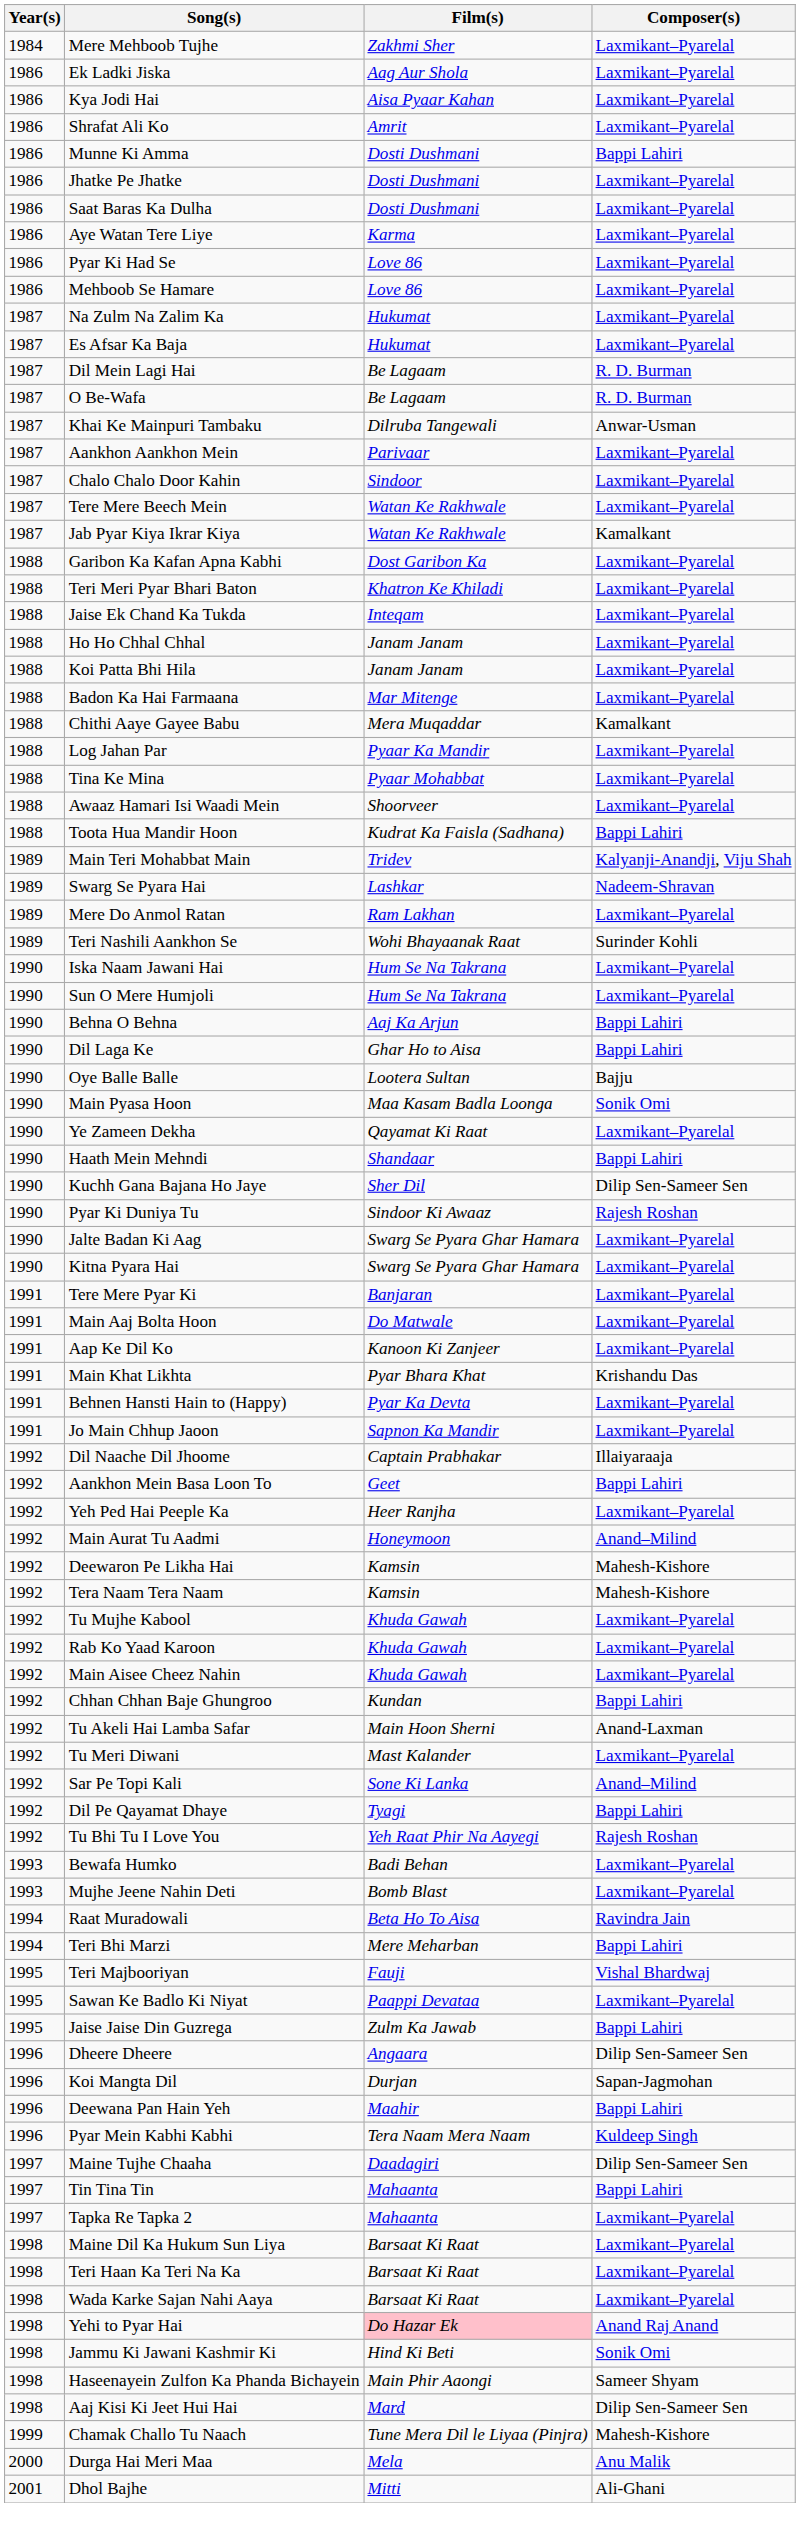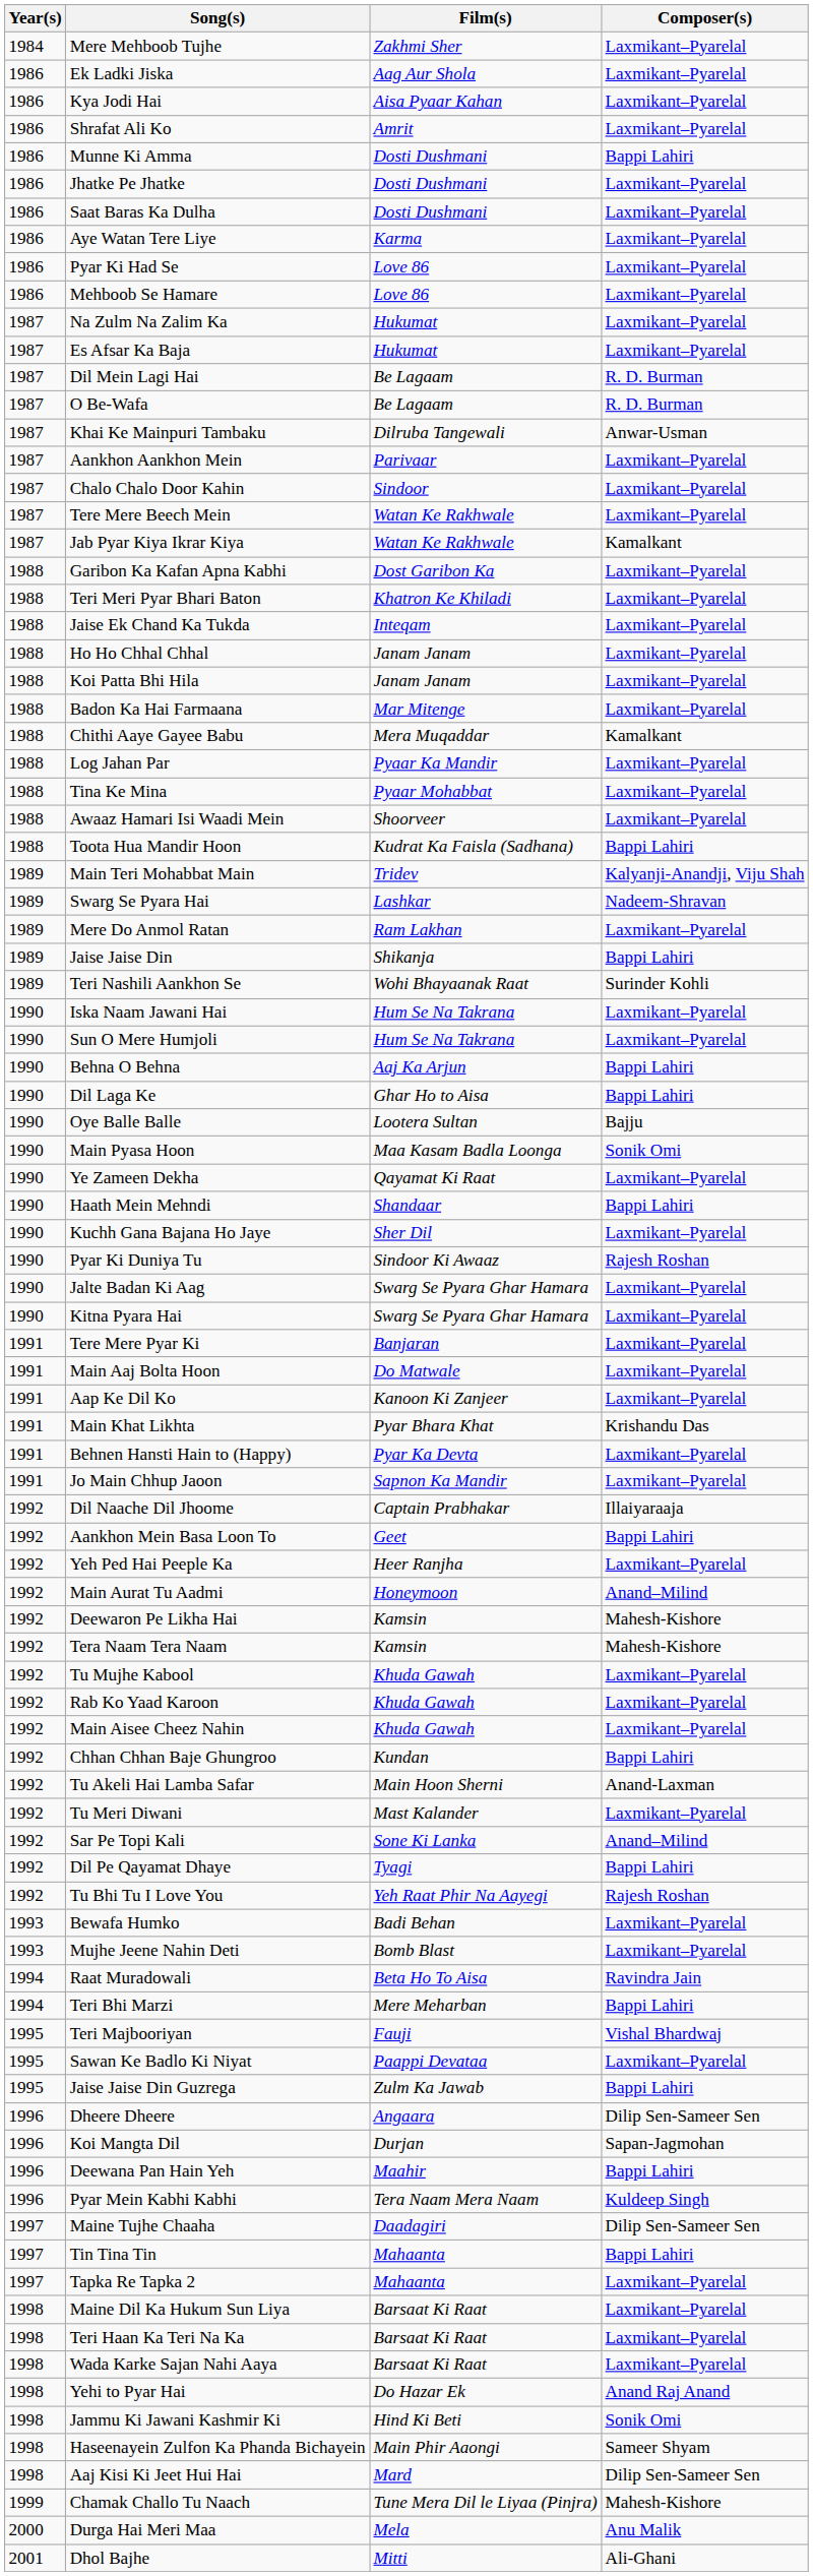+ row: 1989 | Jaise Jaise Din | Shikanja | Bappi Lahiri
Kuchh Gana Bajana Ho Jaye | Composer(s): Dilip Sen-Sameer Sen -> Laxmikant–Pyarelal
Yehi to Pyar Hai | Film(s): pink background -> no background
